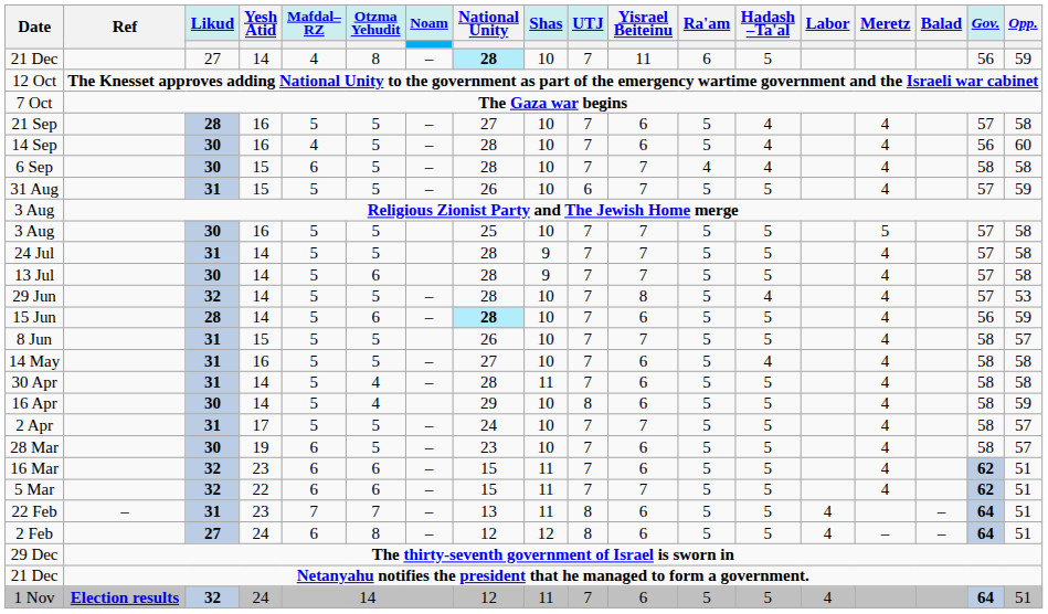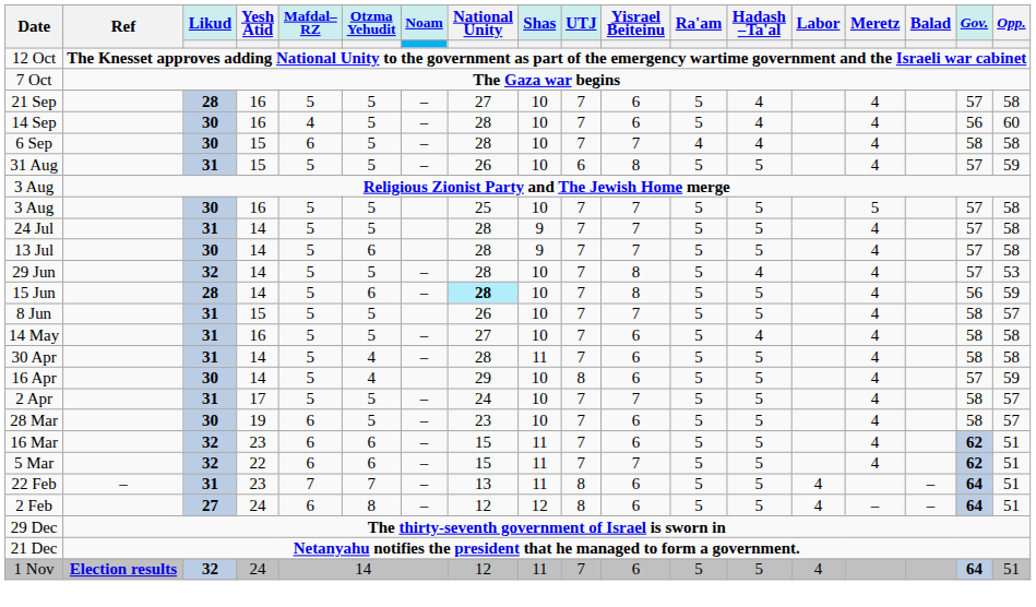- row: 21 Dec | 27 | 14 | 4 | 8 | – | 28 | 10 | 7 | 11 | 6 | 5 | 56 | 59
31 Aug | Yisrael Beiteinu: 7 -> 8
15 Jun | Yisrael Beiteinu: 6 -> 8
16 Apr | Gov.: 58 -> 57
